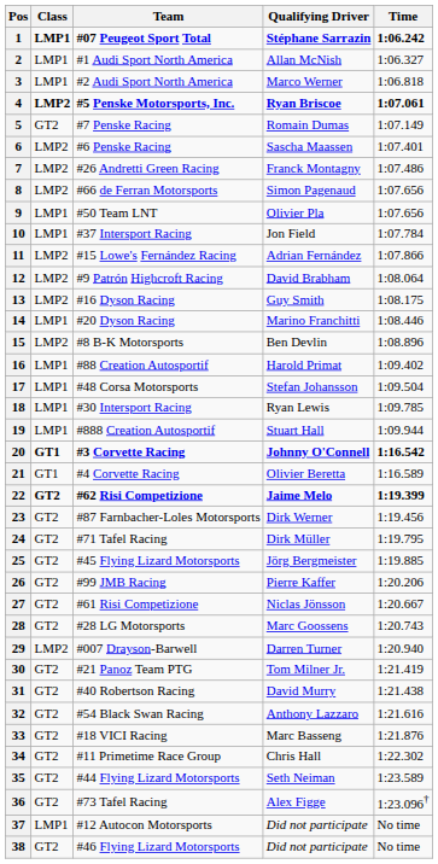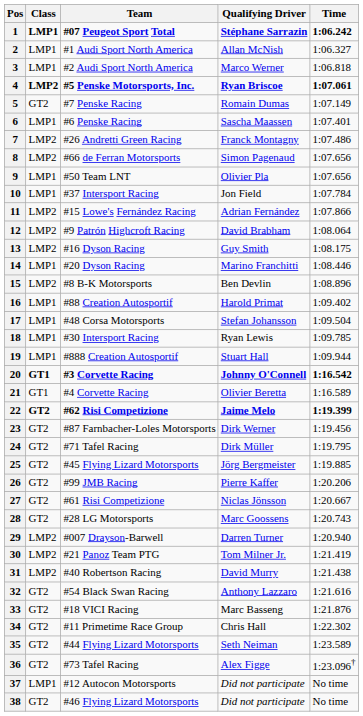6 | Class: LMP2 -> LMP1
30 | Class: GT2 -> LMP2
31 | Class: GT2 -> LMP2
